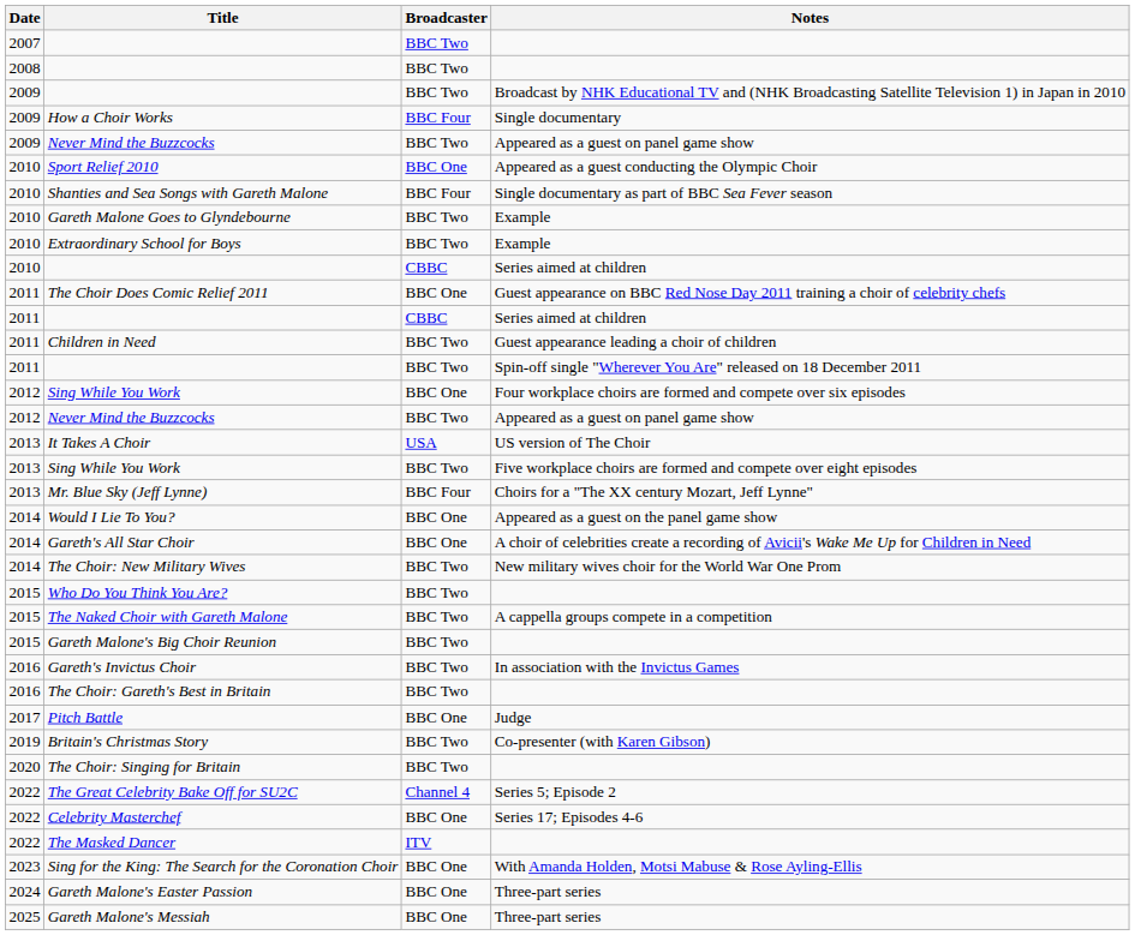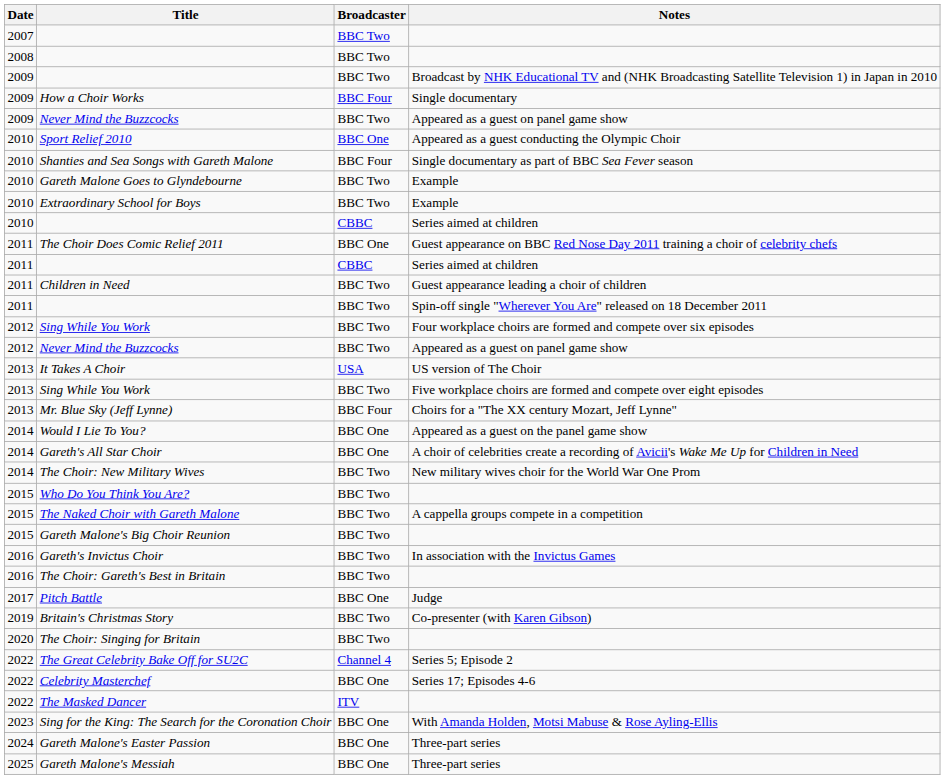2012 / Sing While You Work | Broadcaster: BBC One -> BBC Two
